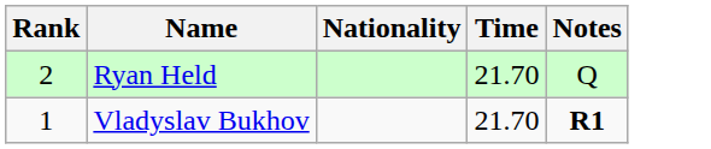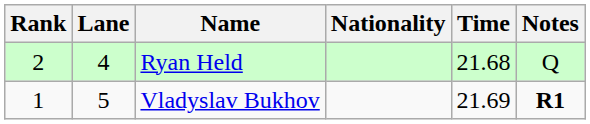+ column: Lane | 4 | 5
Ryan Held | Time: 21.70 -> 21.68
Vladyslav Bukhov | Time: 21.70 -> 21.69
